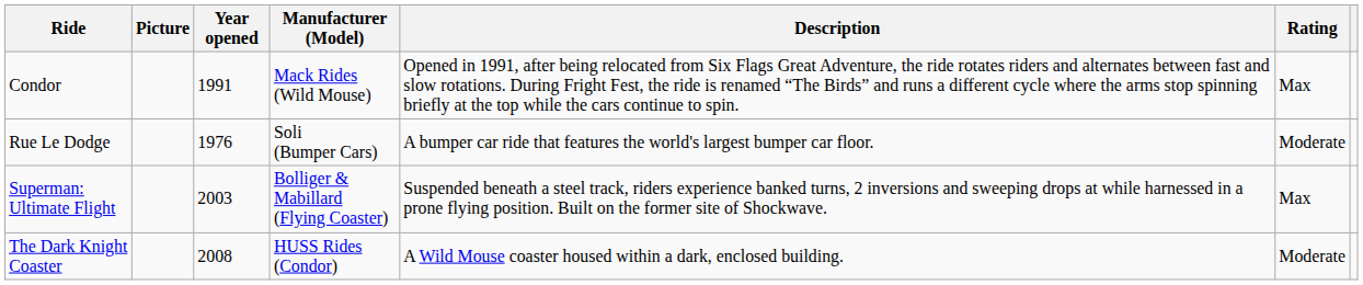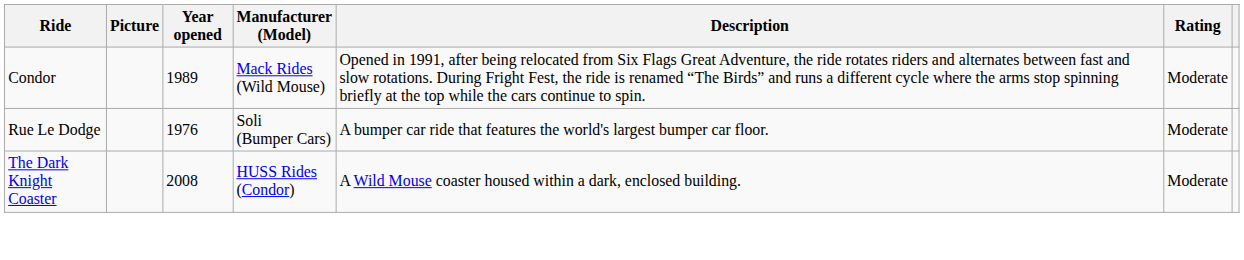Condor | Year opened: 1991 -> 1989
Condor | Rating: Max -> Moderate
- row: Superman: Ultimate Flight | 2003 | Bolliger & Mabillard (Flying Coaster) | Suspended beneath a steel track, riders experience banked turns, 2 inversions and sweeping drops at while harnessed in a prone flying position. Built on the former site of Shockwave. | Max
